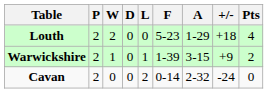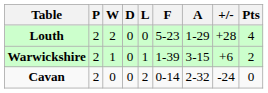Louth | +/-: +18 -> +28
Warwickshire | +/-: +9 -> +6
